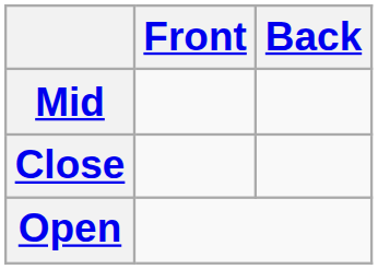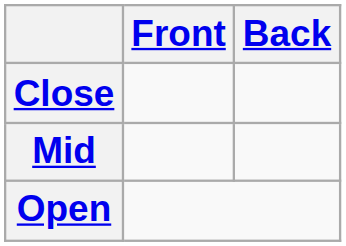rows swapped: Close <-> Mid
